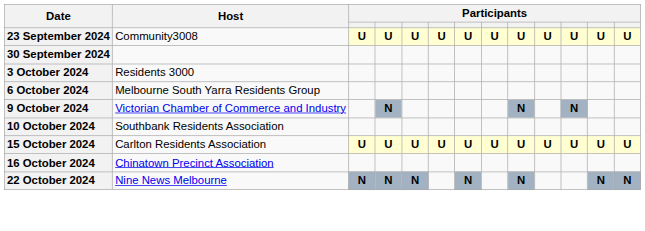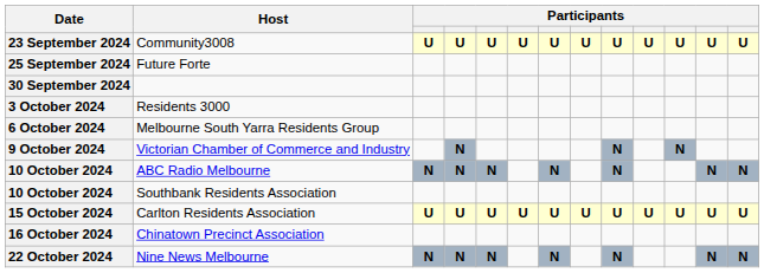+ row: 25 September 2024 | Future Forte
+ row: 10 October 2024 | ABC Radio Melbourne | N | N | N | N | N | N | N
